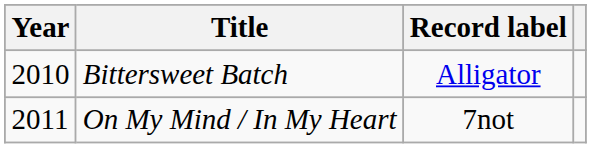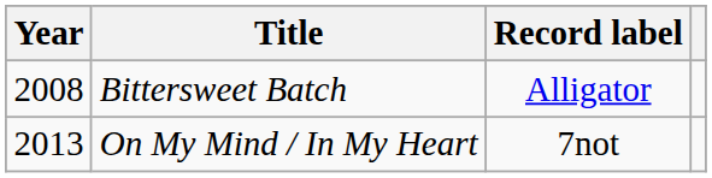Bittersweet Batch | Year: 2010 -> 2008
On My Mind / In My Heart | Year: 2011 -> 2013
